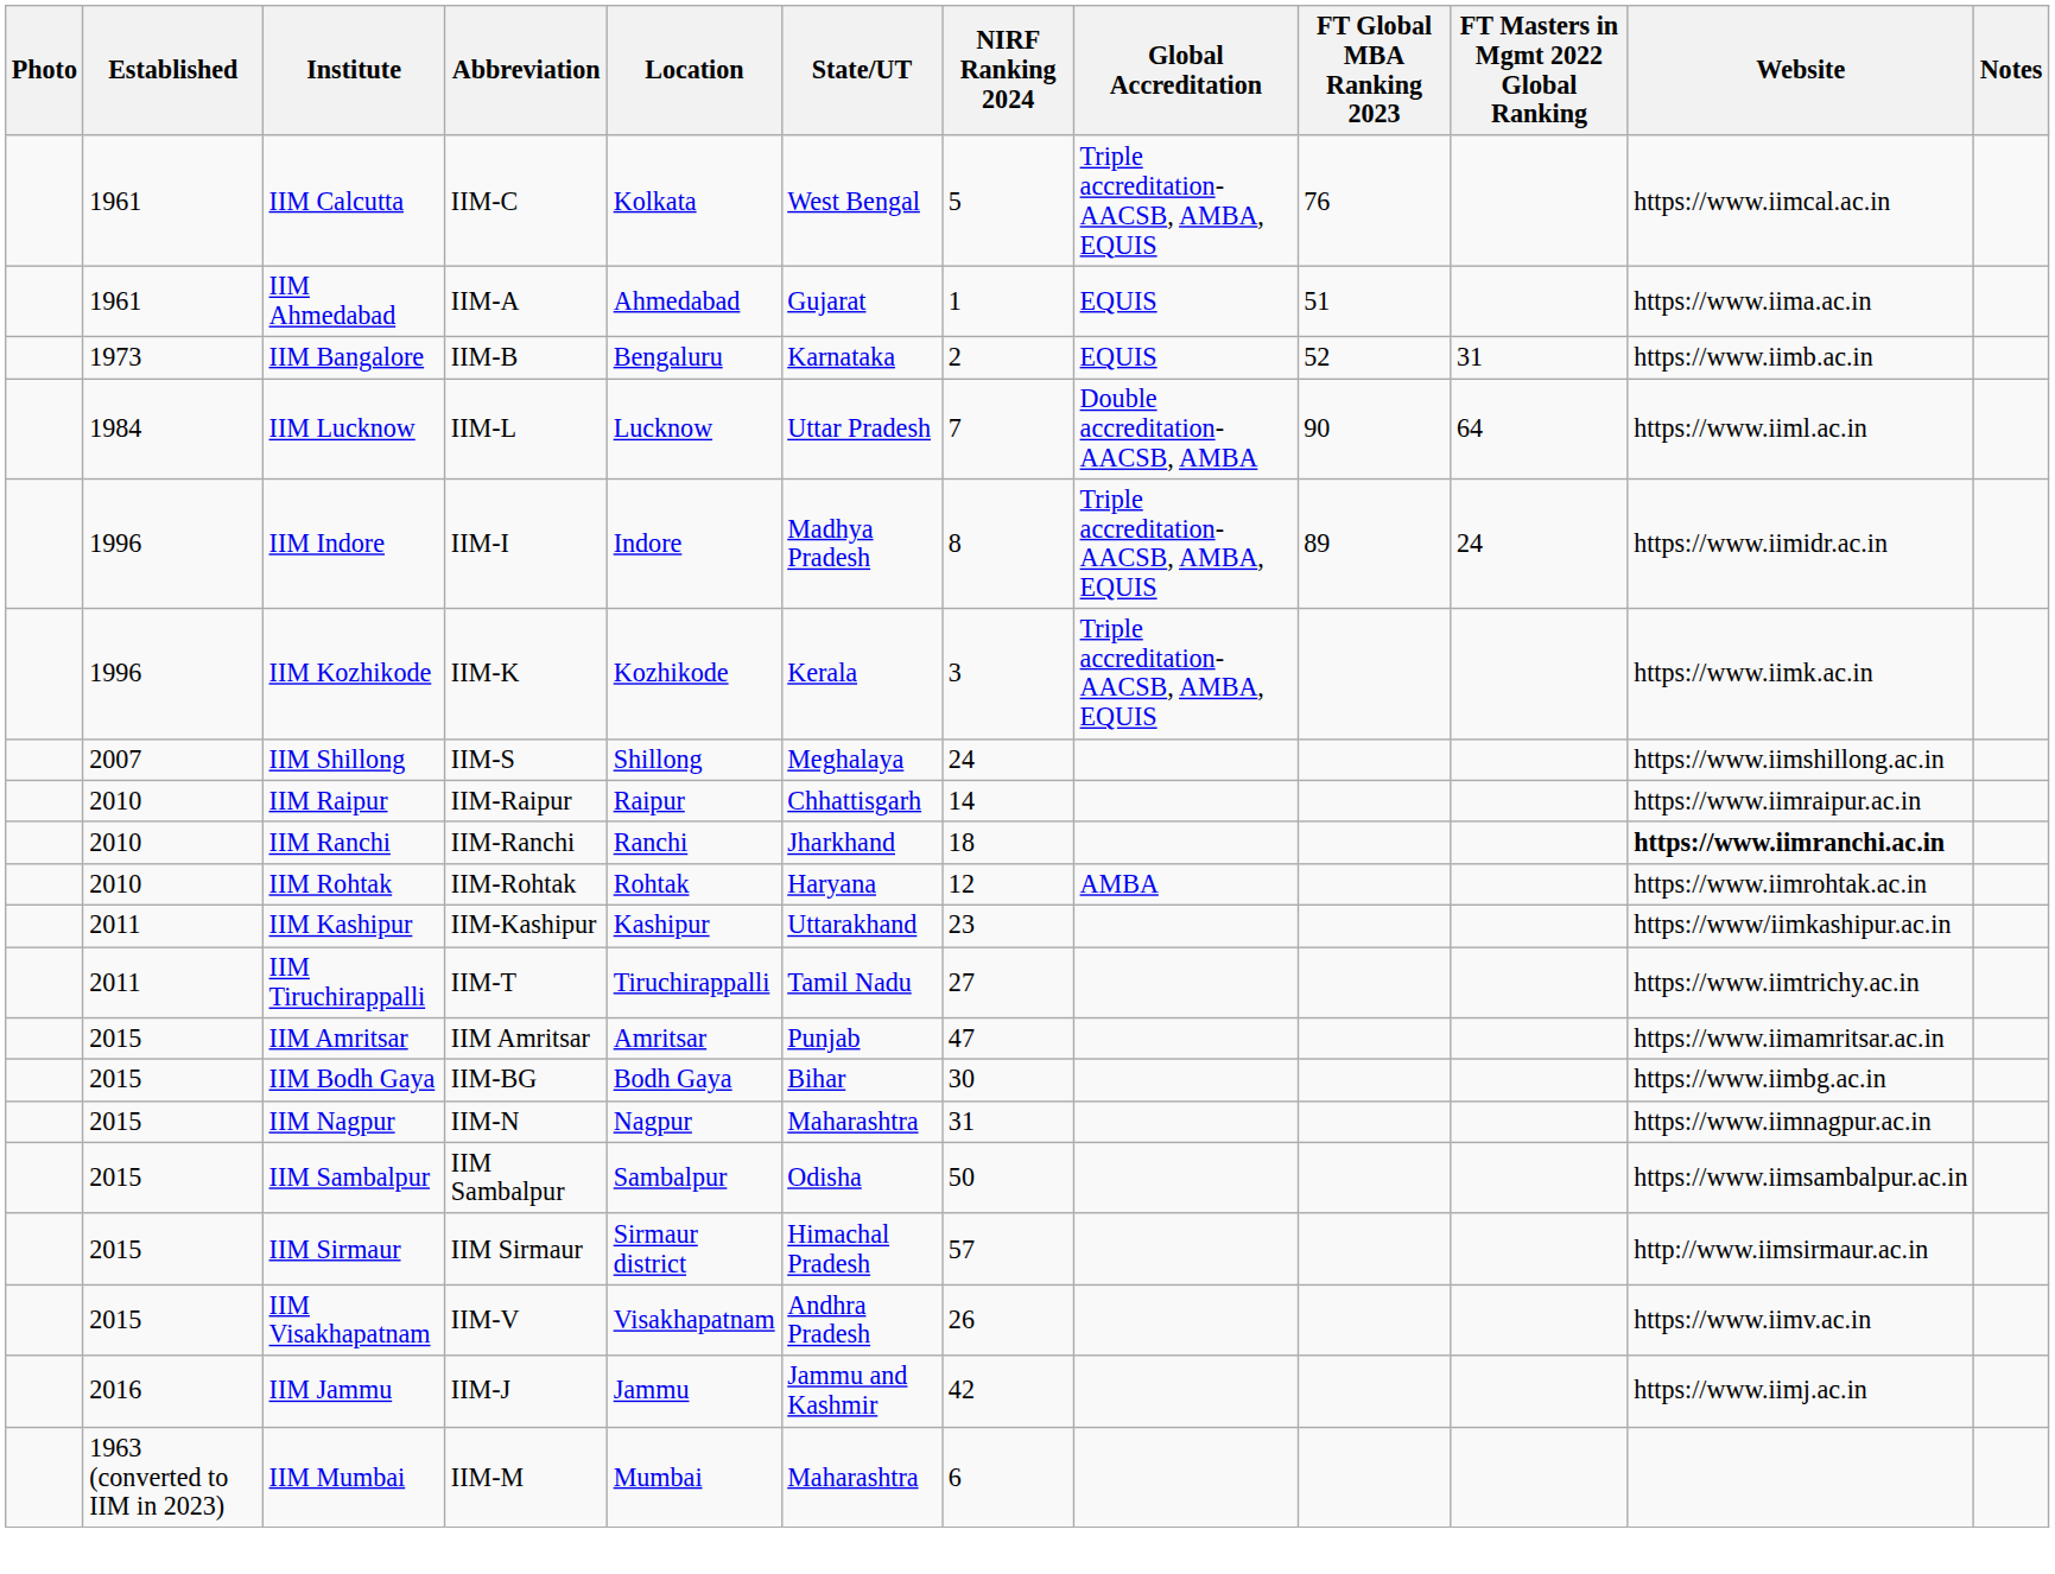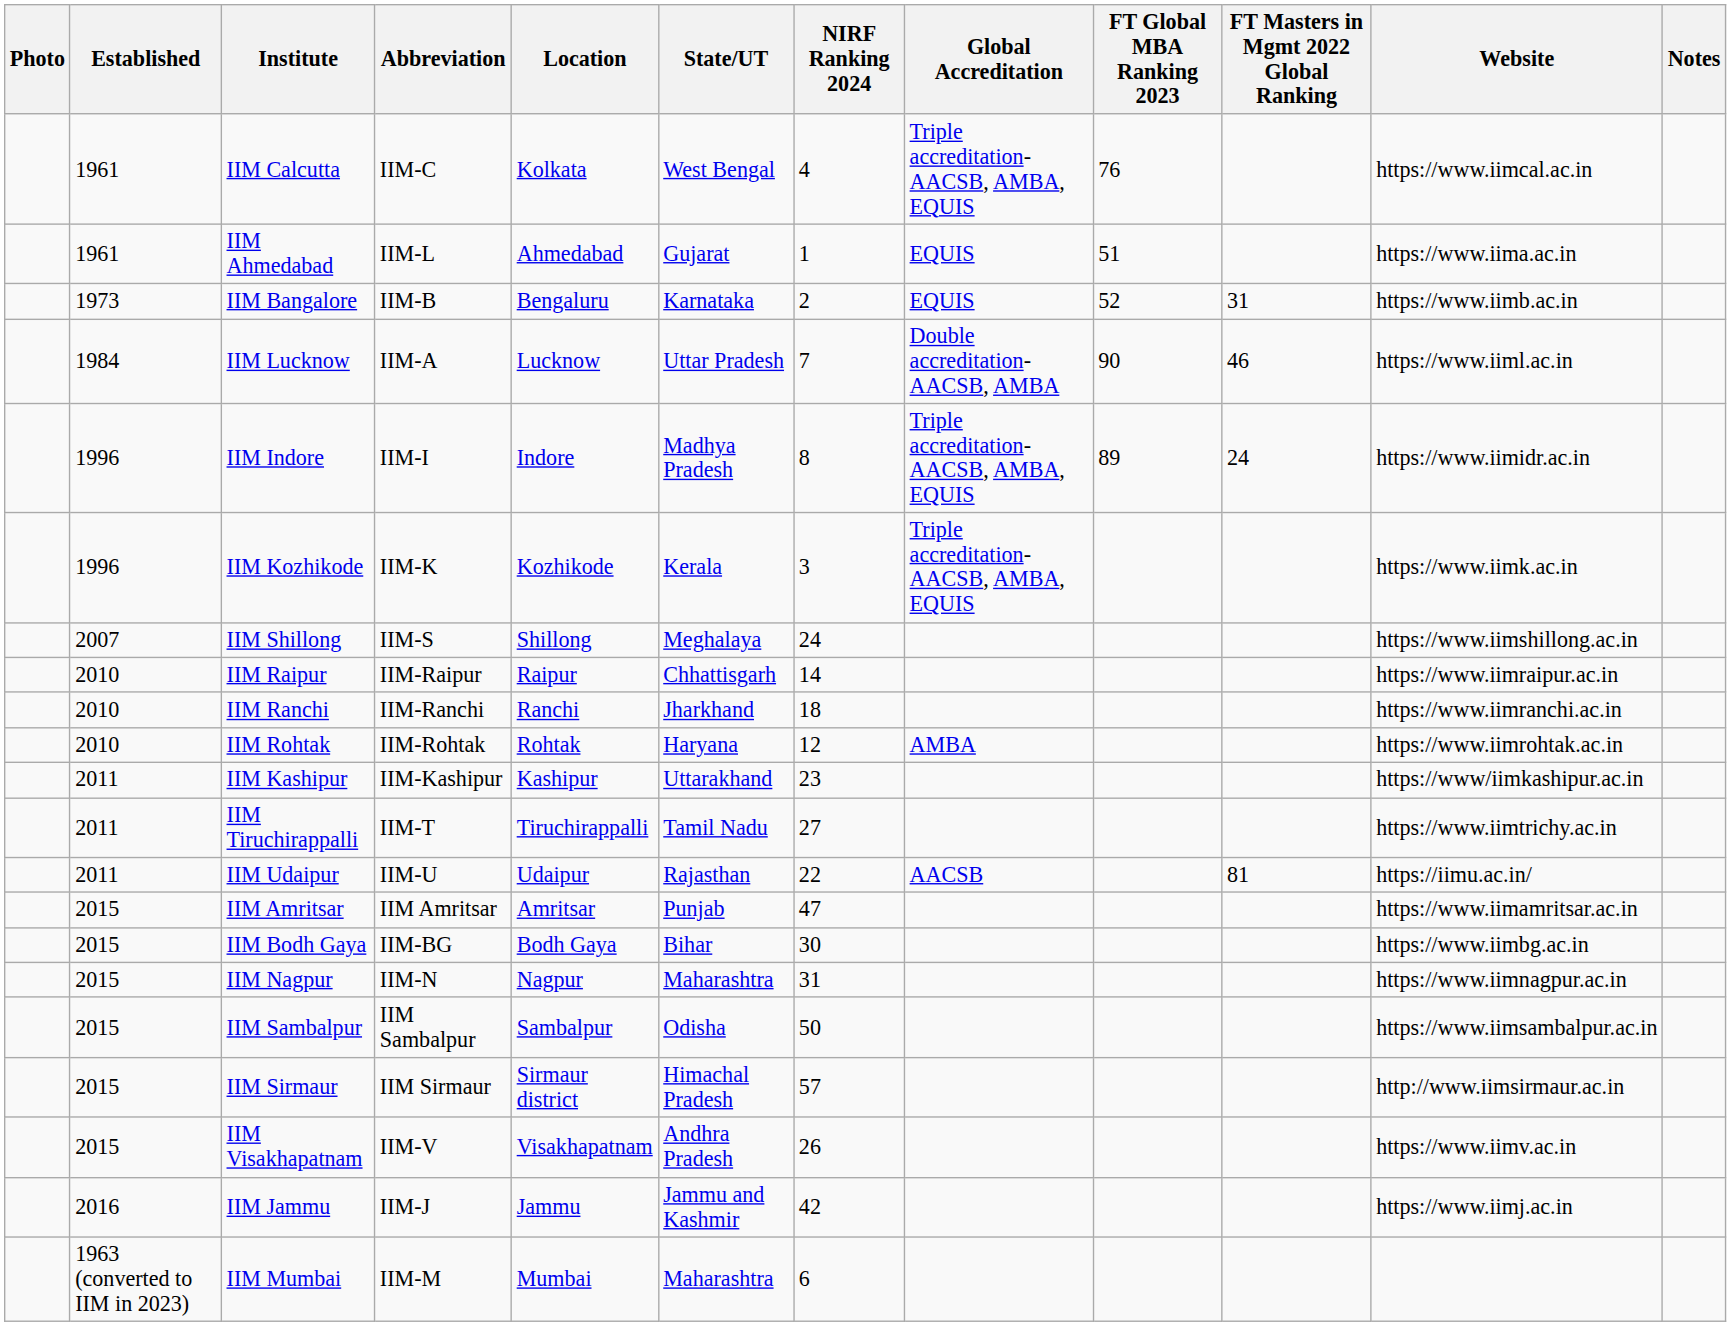IIM Calcutta | NIRF Ranking 2024: 5 -> 4
IIM Ahmedabad | Abbreviation: IIM-A -> IIM-L
IIM Lucknow | Abbreviation: IIM-L -> IIM-A
IIM Lucknow | FT Masters in Mgmt 2022 Global Ranking: 64 -> 46
IIM Ranchi | Website: bold -> normal
+ row: 2011 | IIM Udaipur | IIM-U | Udaipur | Rajasthan | 22 | AACSB | 81 | https://iimu.ac.in/
